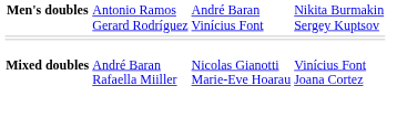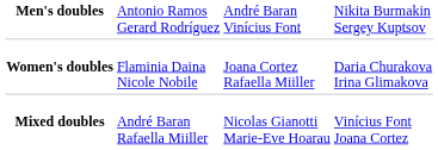+ row: Women's doubles | Flaminia Daina Nicole Nobile | Joana Cortez Rafaella Miiller | Daria Churakova Irina Glimakova
